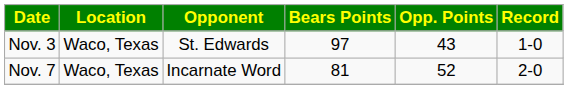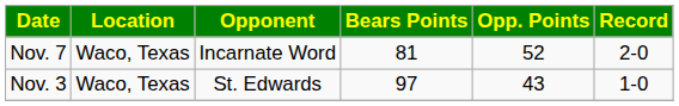rows swapped: Nov. 3 <-> Nov. 7
